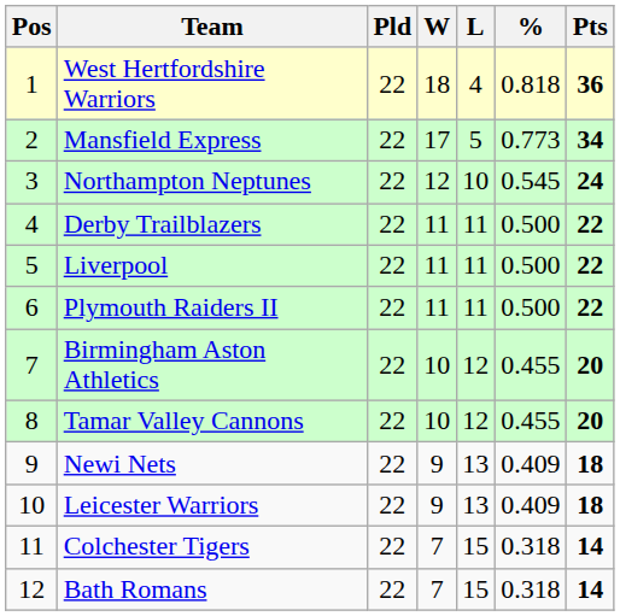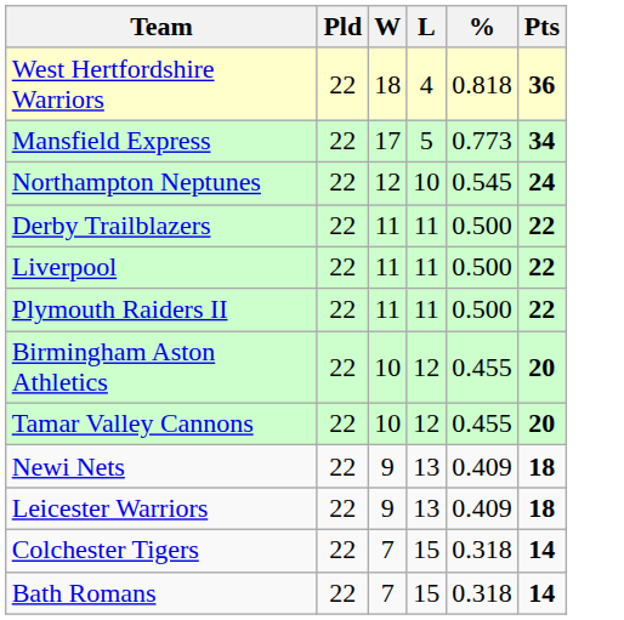- column: Pos | 1 | 2 | 3 | 4 | 5 | 6 | 7 | 8 | 9 | 10 | 11 | 12
